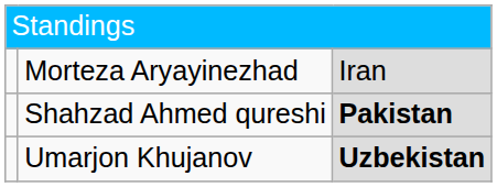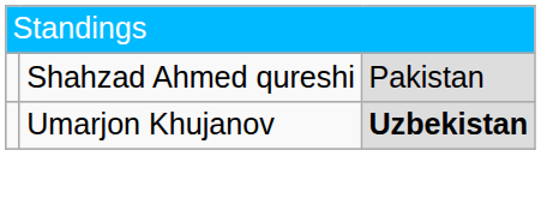- row: Morteza Aryayinezhad | Iran
Shahzad Ahmed qureshi | column 3: bold -> normal
